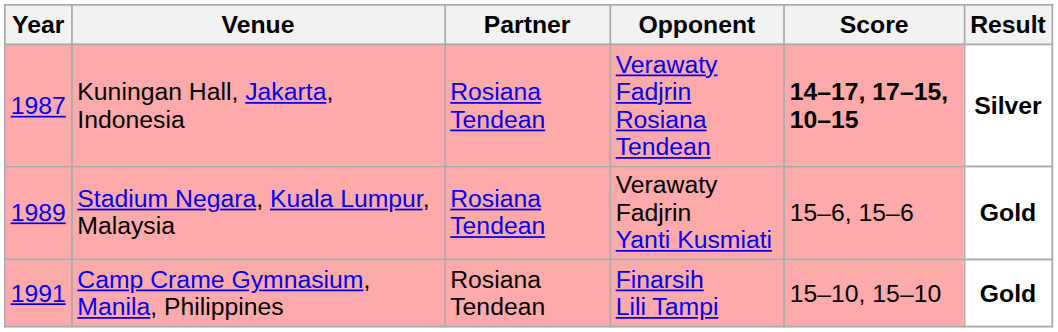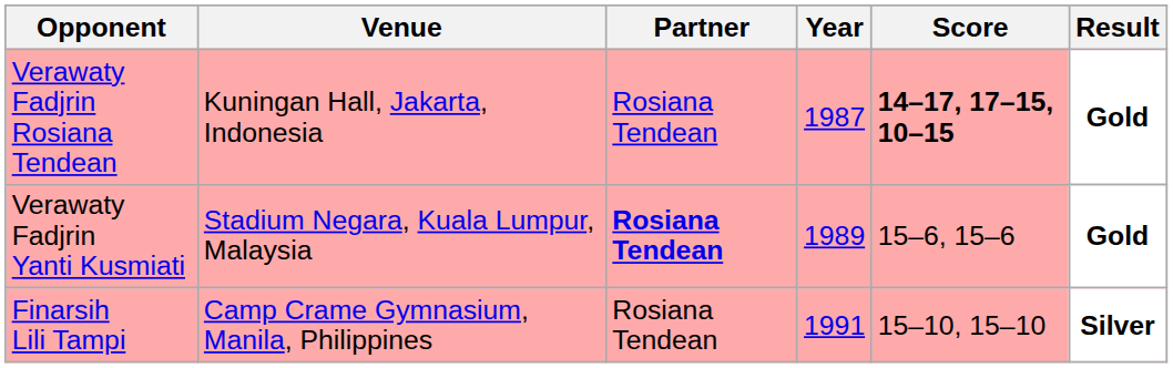columns swapped: Year <-> Opponent
Kuningan Hall, Jakarta, Indonesia | Result: Silver -> Gold
Stadium Negara, Kuala Lumpur, Malaysia | Partner: normal -> bold
Camp Crame Gymnasium, Manila, Philippines | Result: Gold -> Silver
